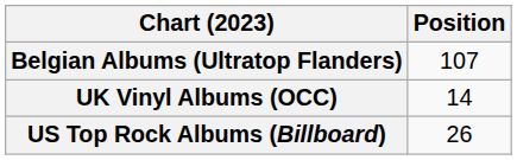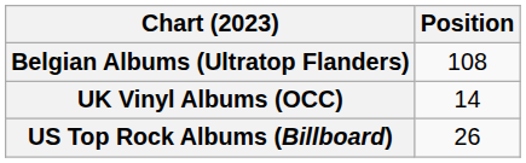Belgian Albums (Ultratop Flanders) | Position: 107 -> 108
